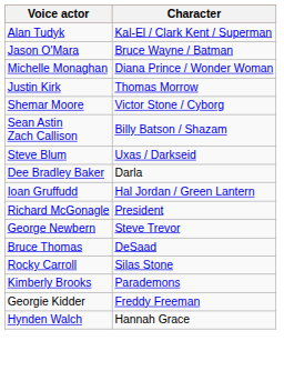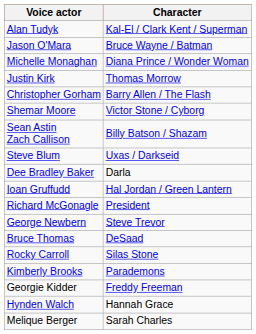+ row: Christopher Gorham | Barry Allen / The Flash
+ row: Melique Berger | Sarah Charles
